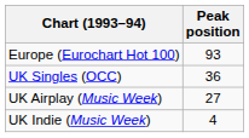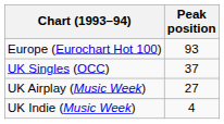UK Singles (OCC) | Peak position: 36 -> 37
